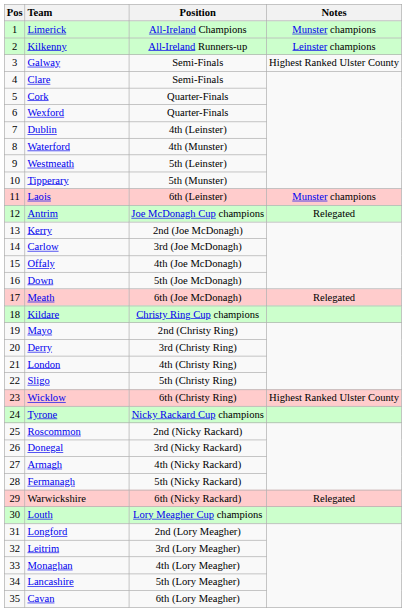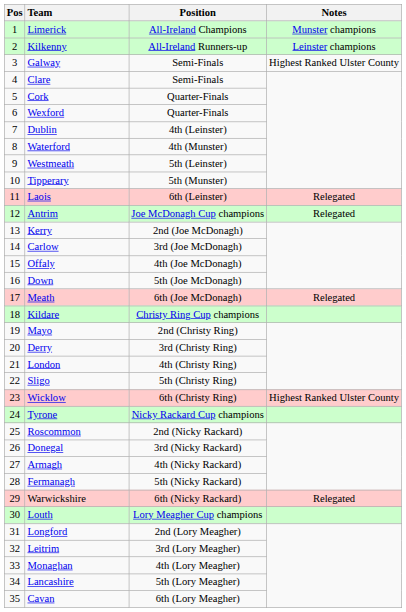Laois | Notes: Munster champions -> Relegated
